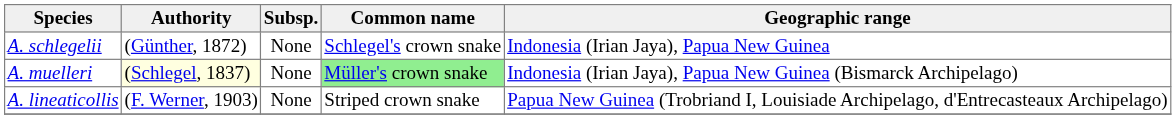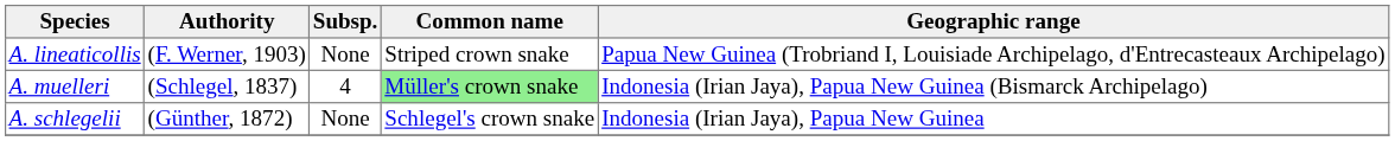rows swapped: A. lineaticollis <-> A. schlegelii
A. muelleri | Authority: lightyellow background -> no background
A. muelleri | Subsp.: None -> 4
